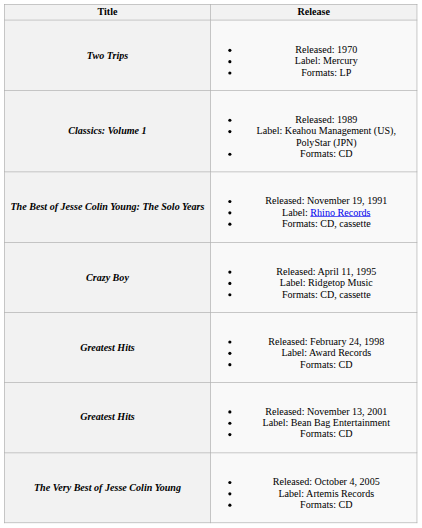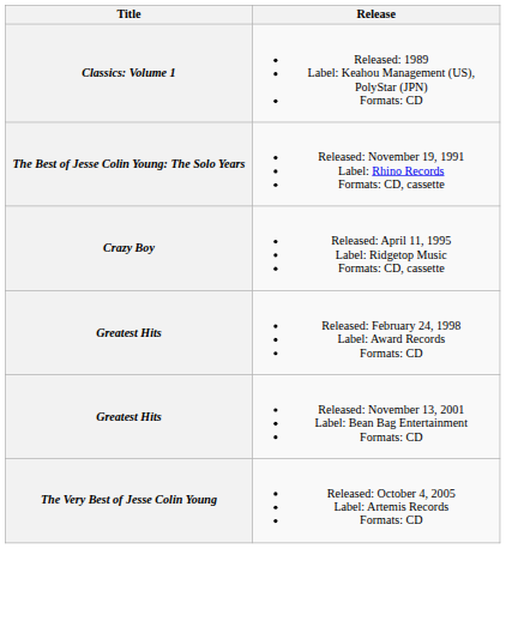- row: Two Trips | Released: 1970 Label: Mercury Formats: LP
